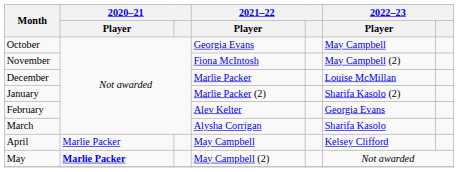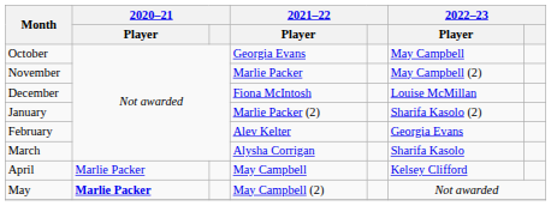November | 2021–22 / Player: Fiona McIntosh -> Marlie Packer
December | 2021–22 / Player: Marlie Packer -> Fiona McIntosh
